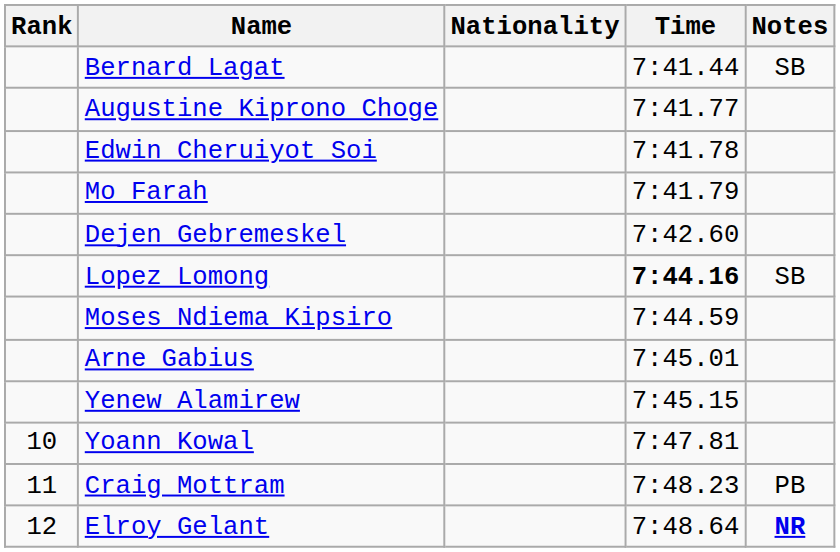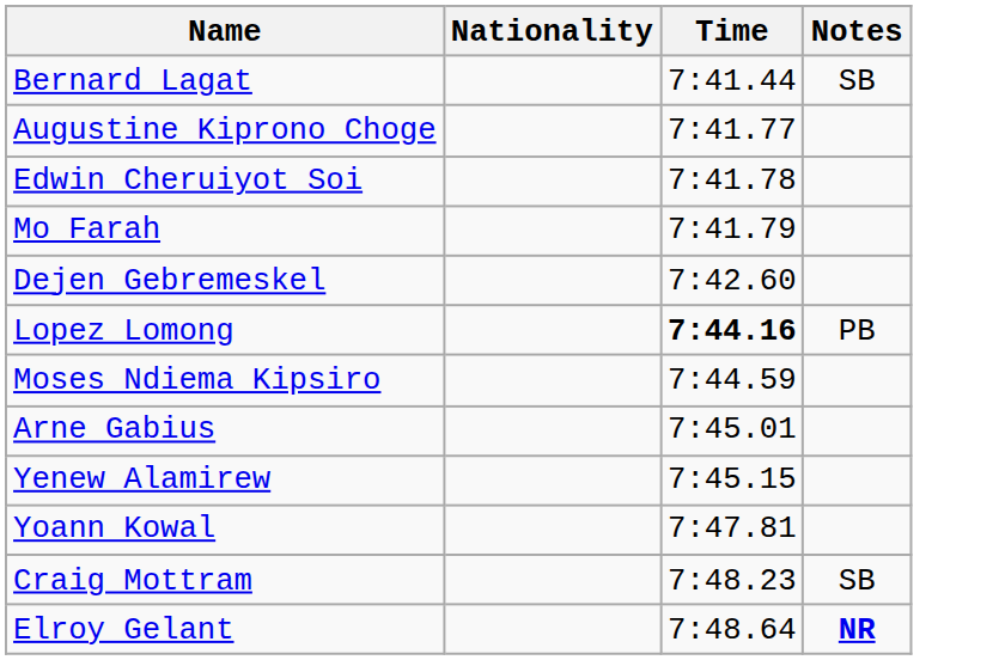- column: Rank | 10 | 11 | 12
Lopez Lomong | Notes: SB -> PB
Craig Mottram | Notes: PB -> SB
